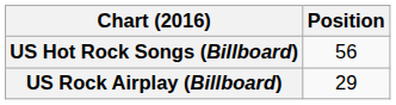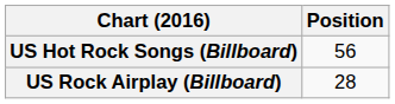US Rock Airplay (Billboard) | Position: 29 -> 28
